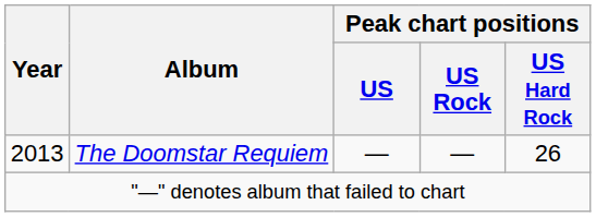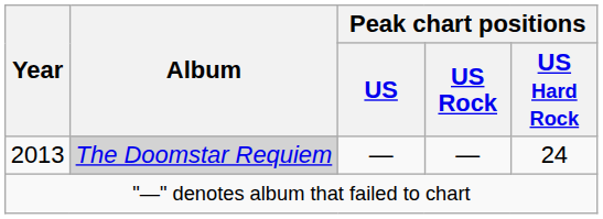2013 | Album: no background -> lightgrey background
2013 | Peak chart positions / US Hard Rock: 26 -> 24
